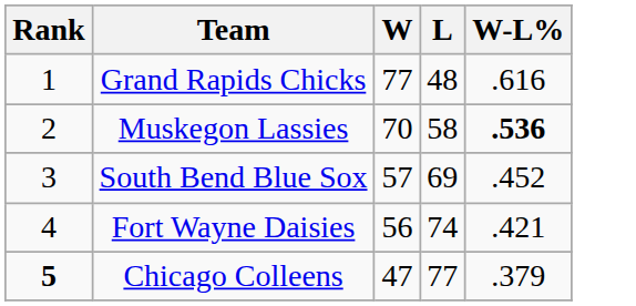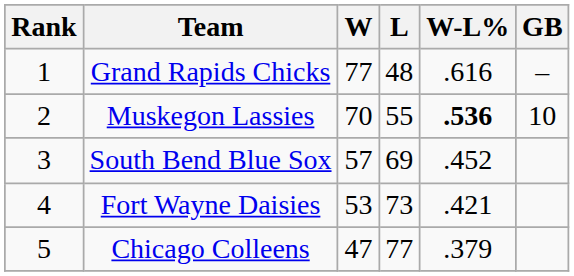+ column: GB | – | 10
Muskegon Lassies | L: 58 -> 55
Fort Wayne Daisies | W: 56 -> 53
Fort Wayne Daisies | L: 74 -> 73
Chicago Colleens | Rank: bold -> normal
